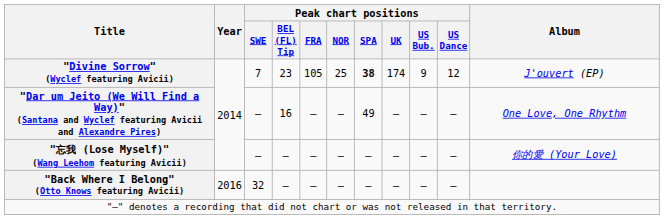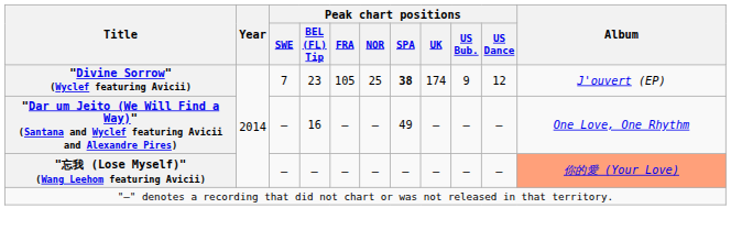"忘我 (Lose Myself)" (Wang Leehom featuring Avicii) | Album: no background -> lightsalmon background
- row: "Back Where I Belong" (Otto Knows featuring Avicii) | 2016 | 32 | ― | ― | — | ― | — | ― | —
